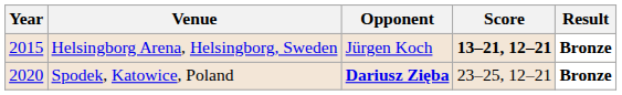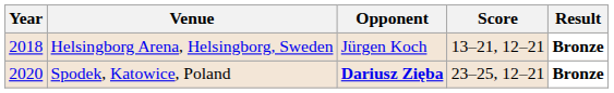Helsingborg Arena, Helsingborg, Sweden | Year: 2015 -> 2018
Helsingborg Arena, Helsingborg, Sweden | Score: bold -> normal
